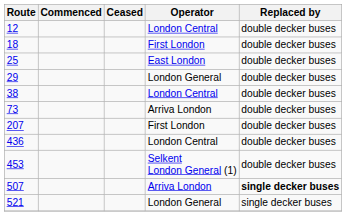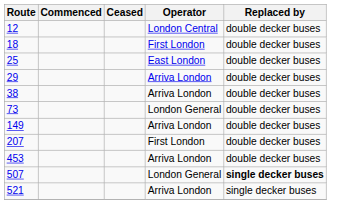29 | Operator: London General -> Arriva London
38 | Operator: London Central -> Arriva London
73 | Operator: Arriva London -> London General
+ row: 149 | Arriva London | double decker buses
- row: 436 | London Central | double decker buses
453 | Operator: Selkent London General (1) -> Arriva London
507 | Operator: Arriva London -> London General
521 | Operator: London General -> Arriva London
